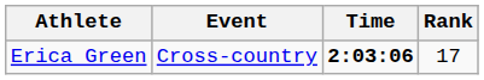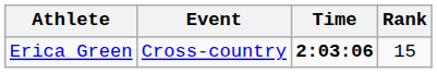Erica Green | Rank: 17 -> 15
